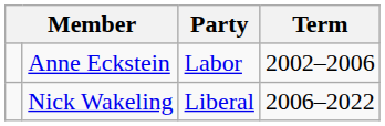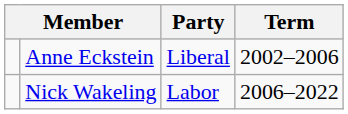Anne Eckstein | Party: Labor -> Liberal
Nick Wakeling | Party: Liberal -> Labor
